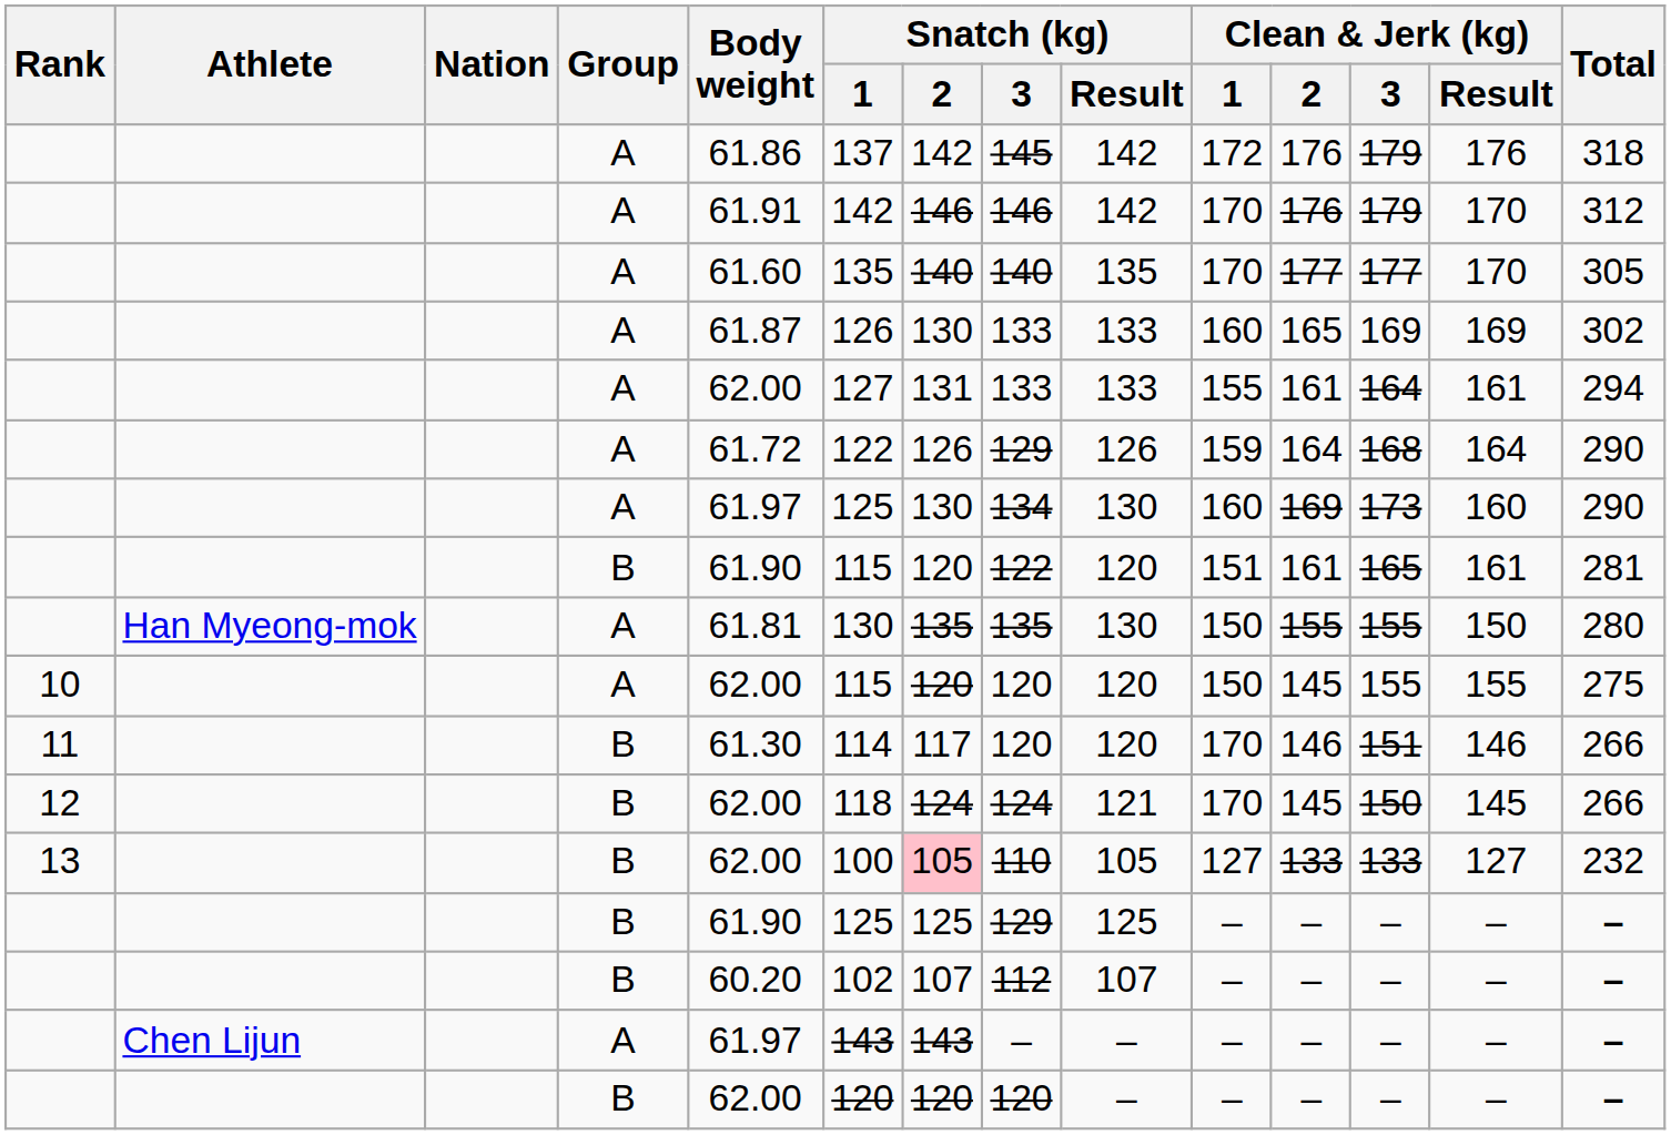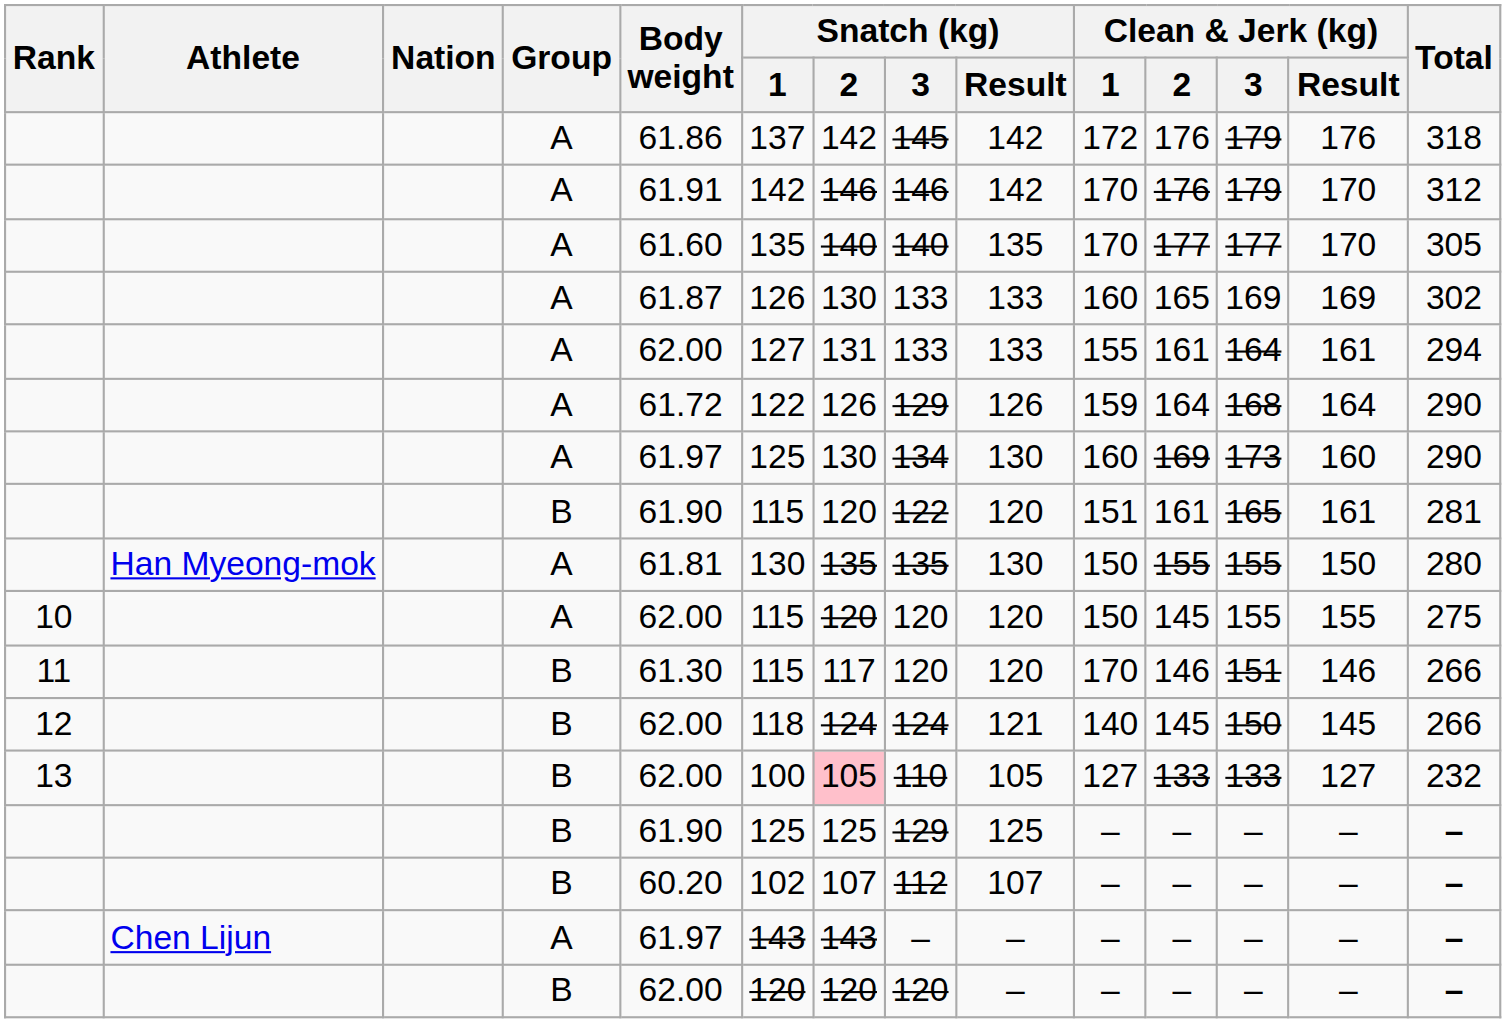11 | Snatch (kg) / 1: 114 -> 115
12 | Clean & Jerk (kg) / 1: 170 -> 140
